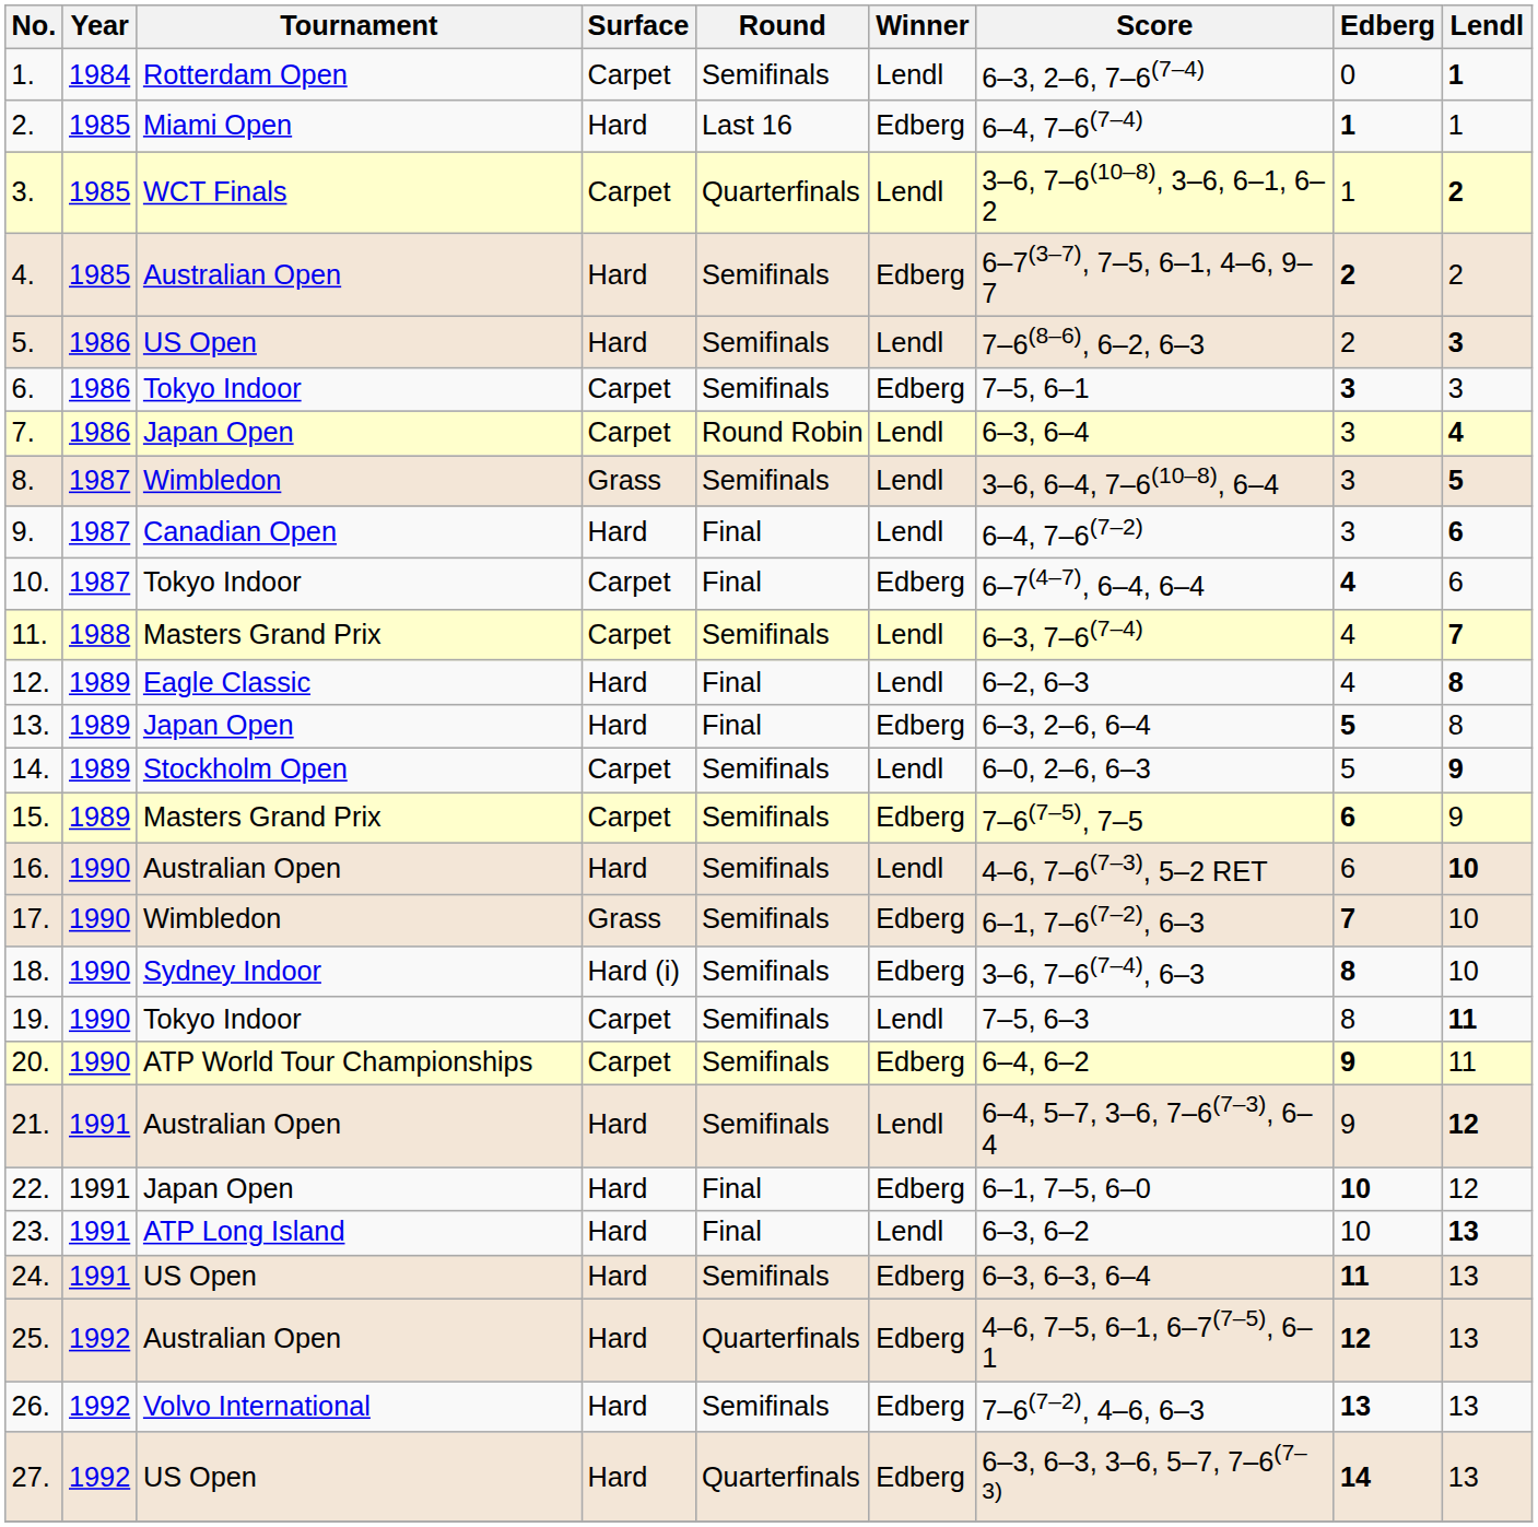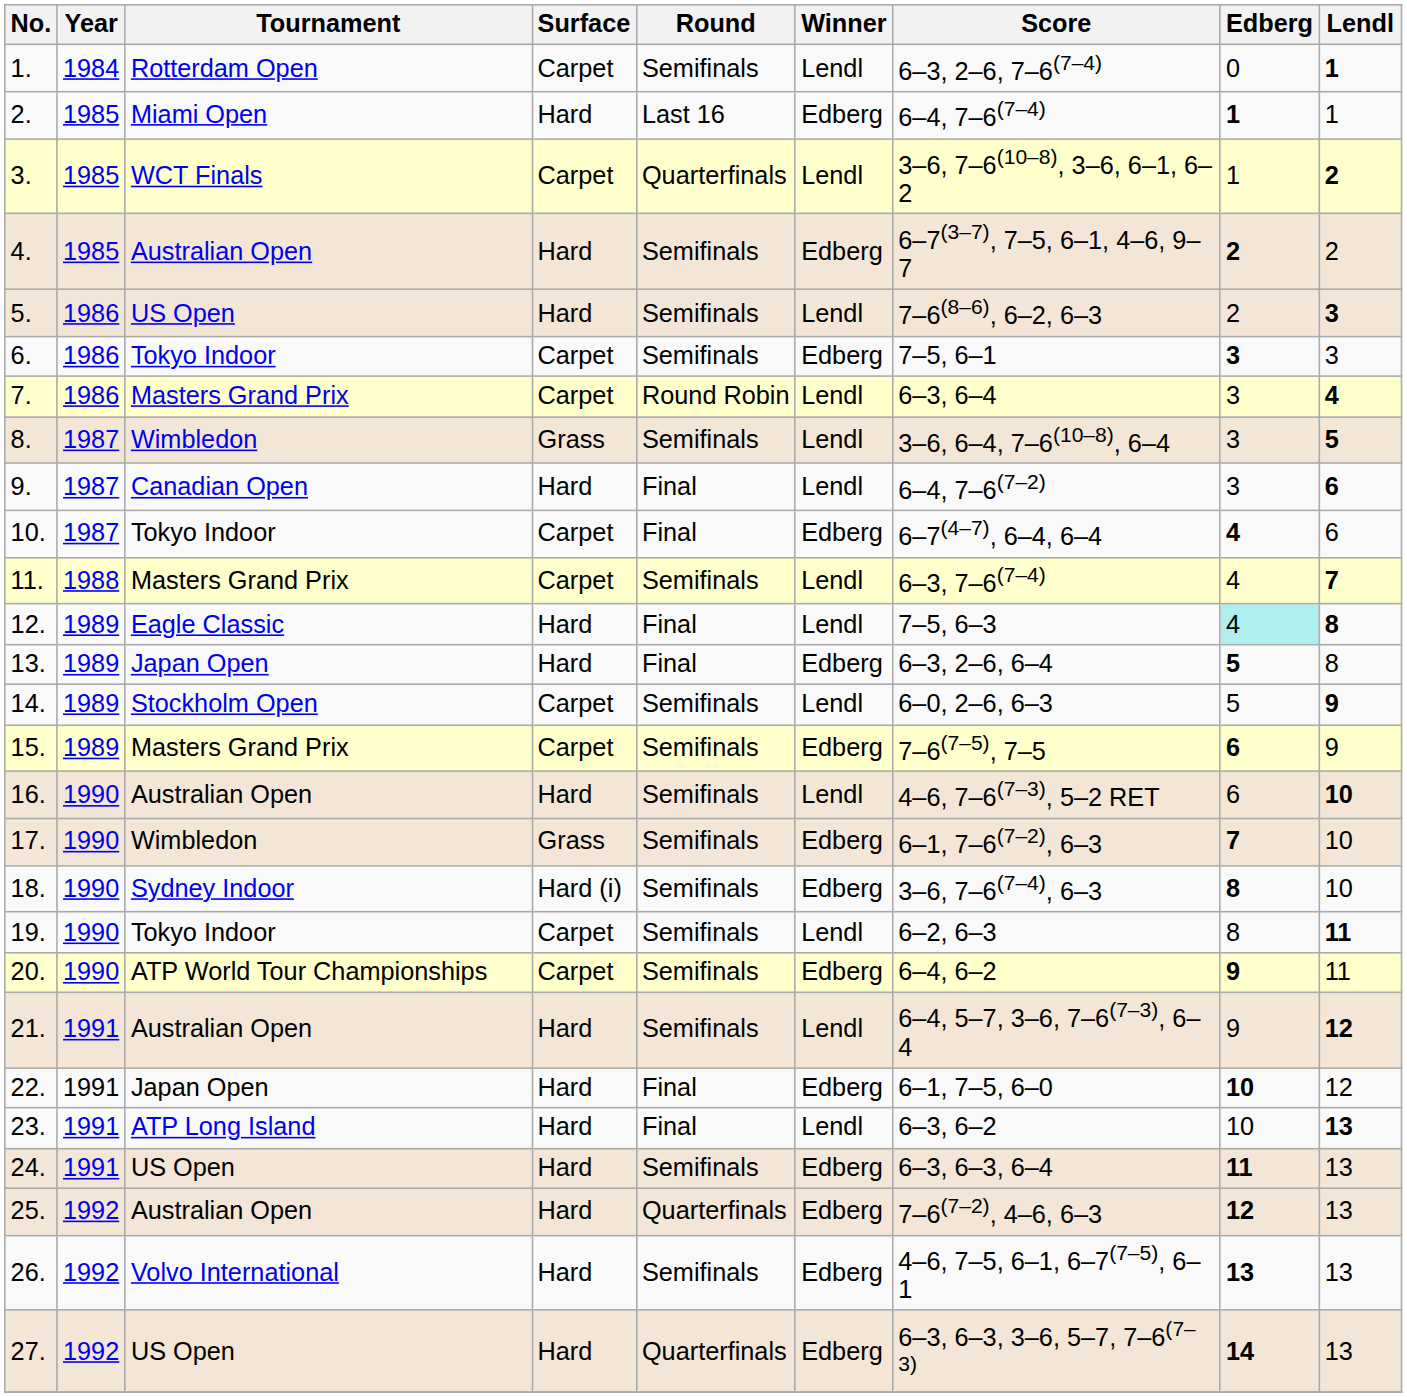7. | Tournament: Japan Open -> Masters Grand Prix
12. | Score: 6–2, 6–3 -> 7–5, 6–3
12. | Edberg: no background -> paleturquoise background
19. | Score: 7–5, 6–3 -> 6–2, 6–3
25. | Score: 4–6, 7–5, 6–1, 6–7(7–5), 6–1 -> 7–6(7–2), 4–6, 6–3
26. | Score: 7–6(7–2), 4–6, 6–3 -> 4–6, 7–5, 6–1, 6–7(7–5), 6–1
